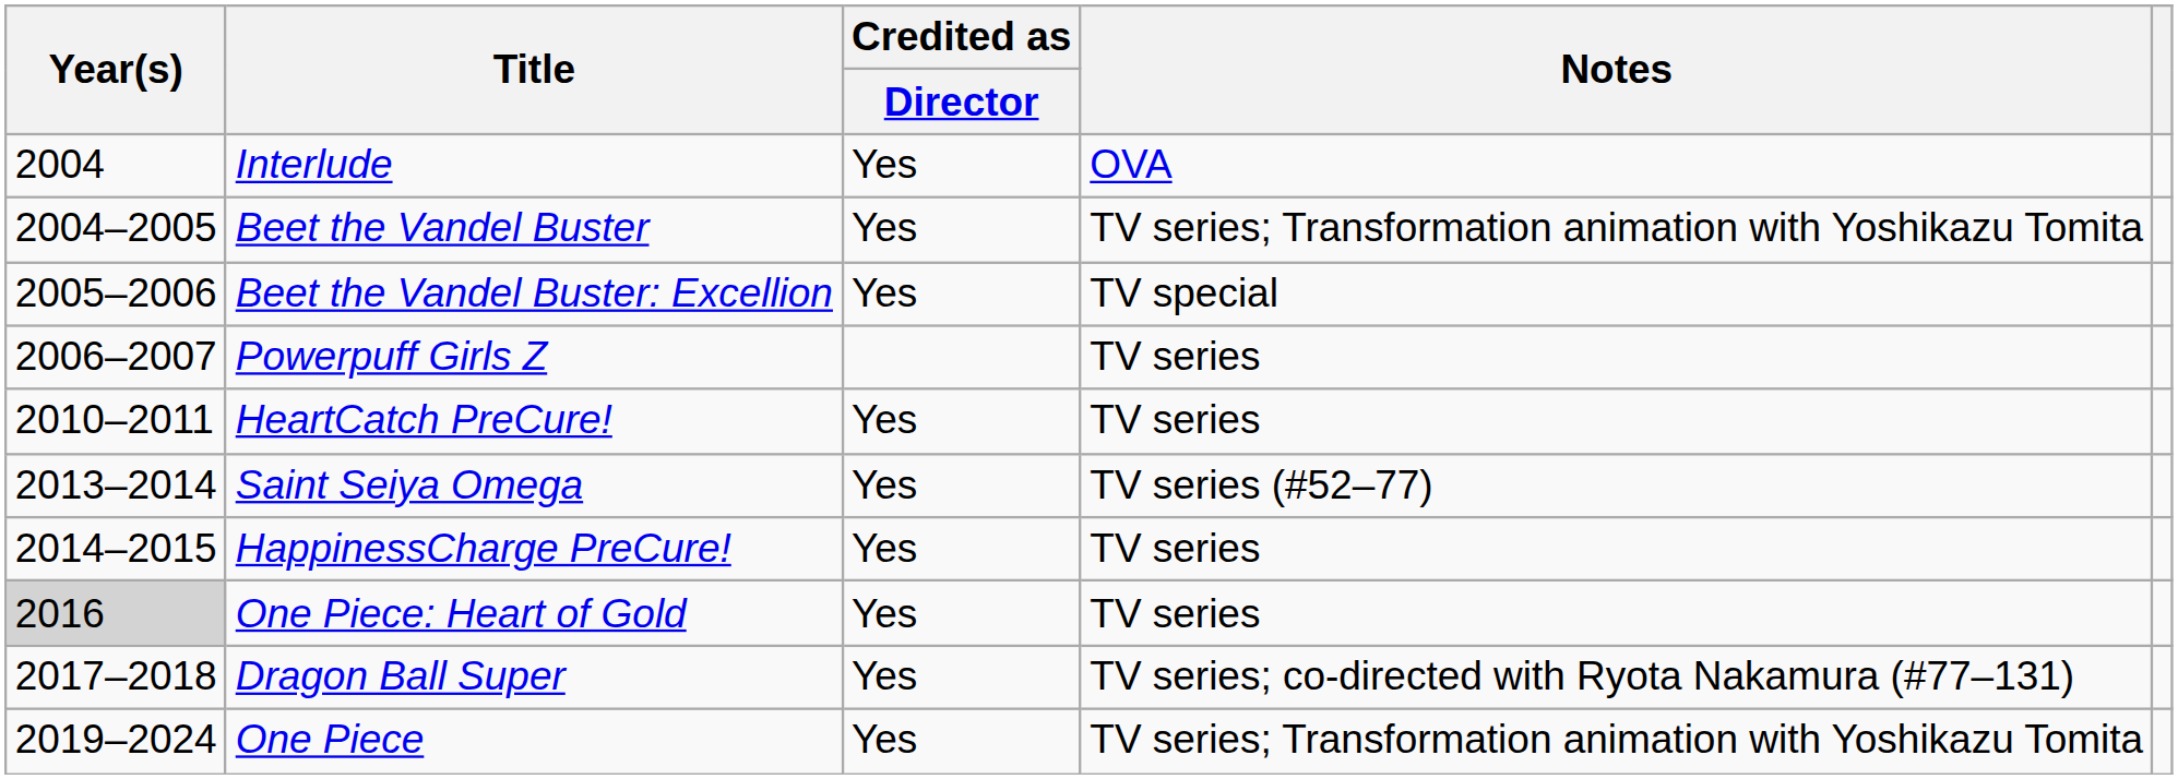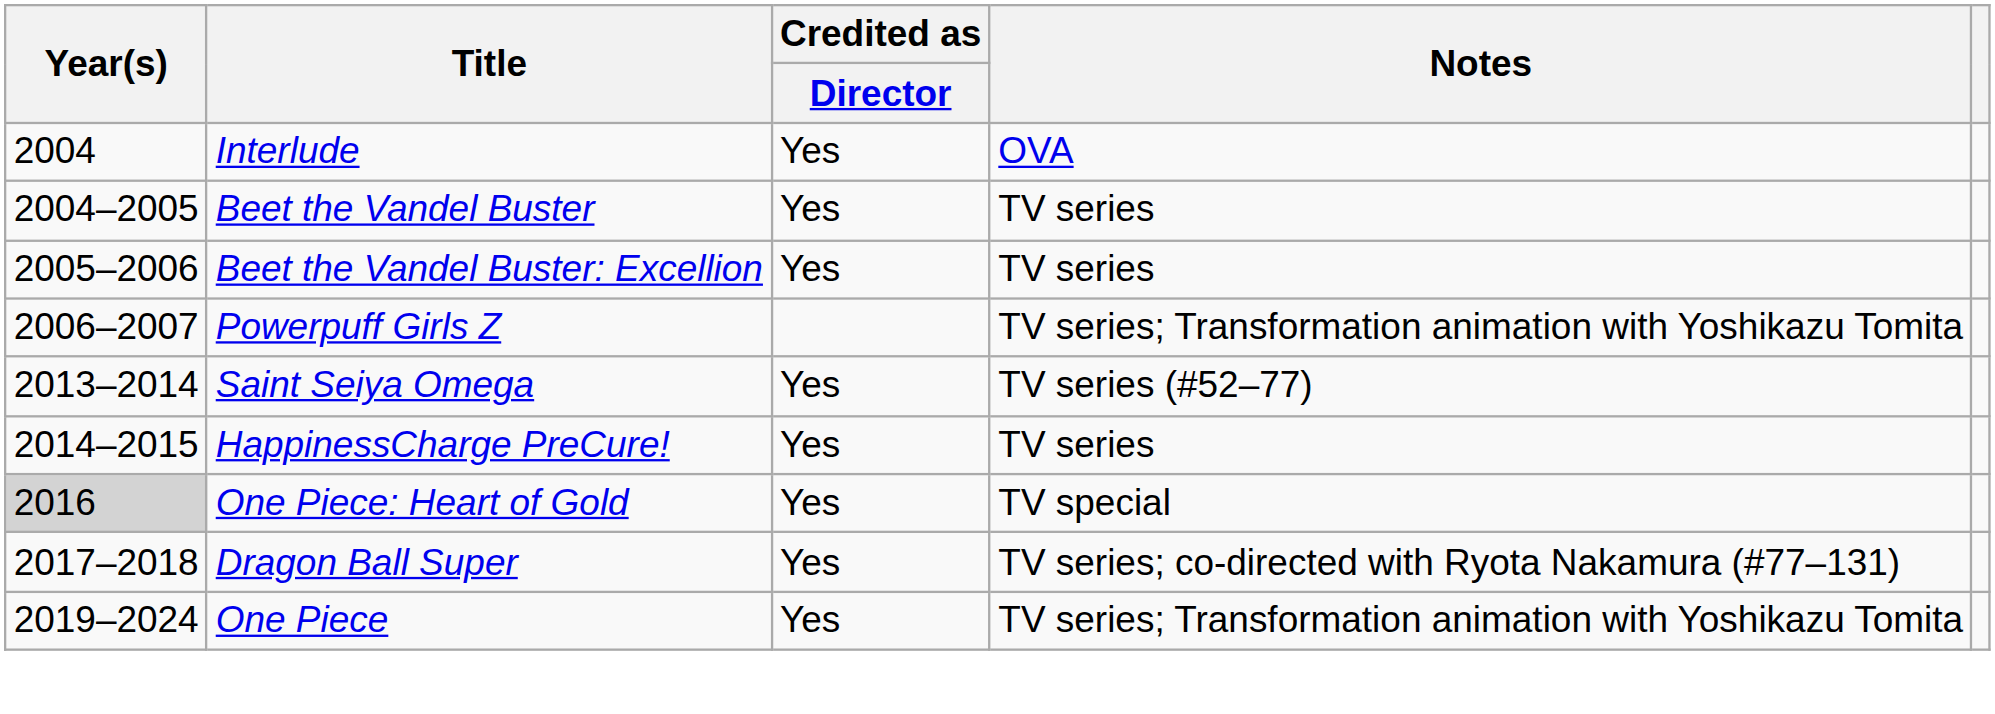Beet the Vandel Buster | Notes: TV series; Transformation animation with Yoshikazu Tomita -> TV series
Beet the Vandel Buster: Excellion | Notes: TV special -> TV series
Powerpuff Girls Z | Notes: TV series -> TV series; Transformation animation with Yoshikazu Tomita
- row: 2010–2011 | HeartCatch PreCure! | Yes | TV series
One Piece: Heart of Gold | Notes: TV series -> TV special
